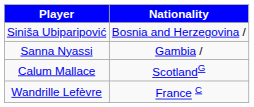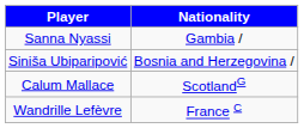rows swapped: Sanna Nyassi <-> Siniša Ubiparipović
